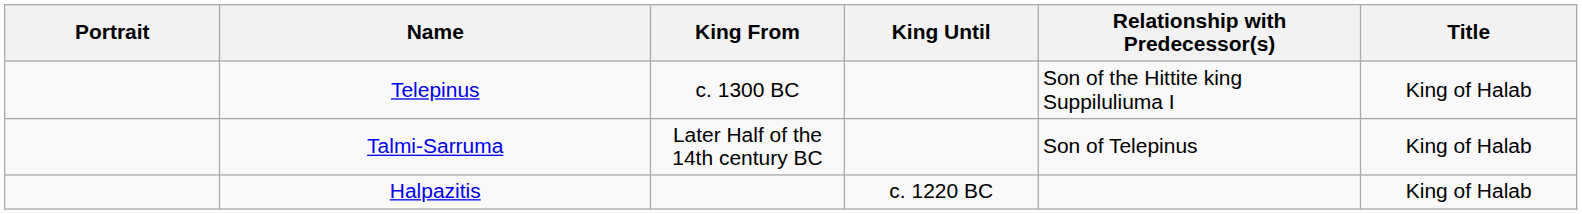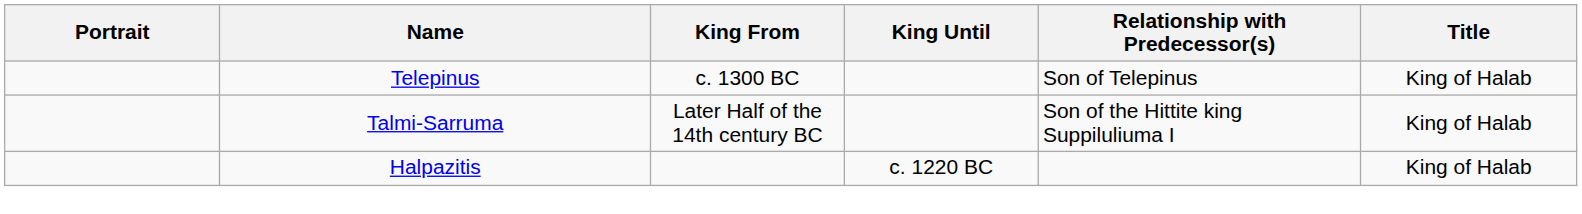Telepinus | Relationship with Predecessor(s): Son of the Hittite king Suppiluliuma I -> Son of Telepinus
Talmi-Sarruma | Relationship with Predecessor(s): Son of Telepinus -> Son of the Hittite king Suppiluliuma I
